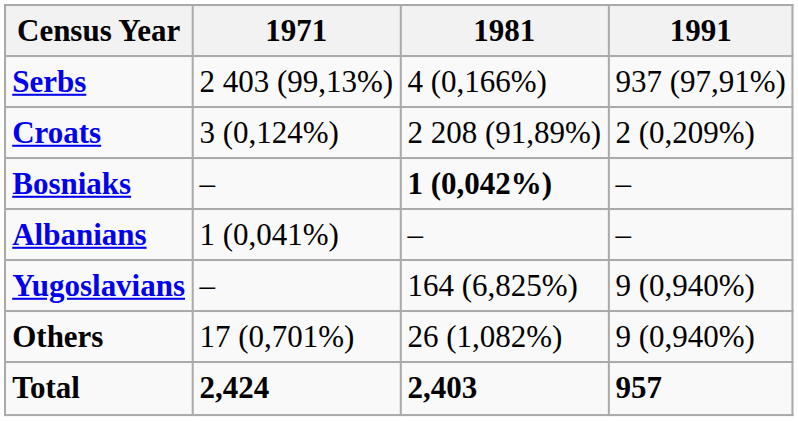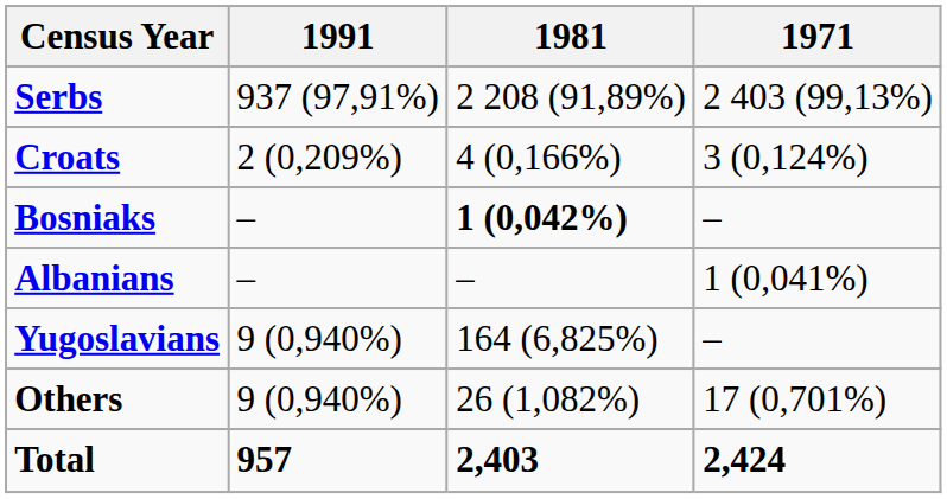columns swapped: 1991 <-> 1971
Serbs | 1981: 4 (0,166%) -> 2 208 (91,89%)
Croats | 1981: 2 208 (91,89%) -> 4 (0,166%)
